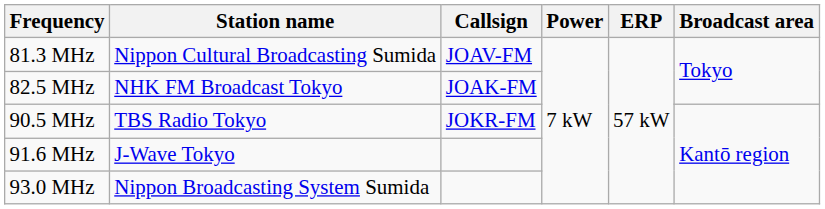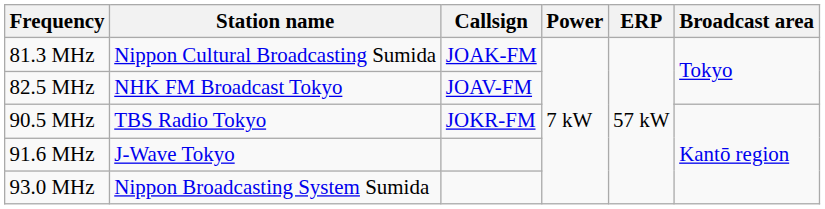81.3 MHz | Callsign: JOAV-FM -> JOAK-FM
82.5 MHz | Callsign: JOAK-FM -> JOAV-FM
